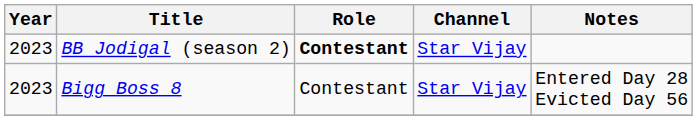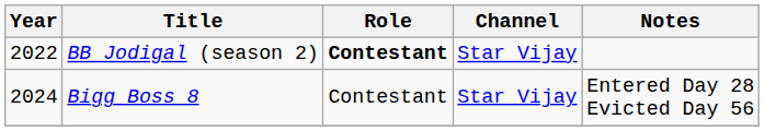BB Jodigal (season 2) | Year: 2023 -> 2022
Bigg Boss 8 | Year: 2023 -> 2024
